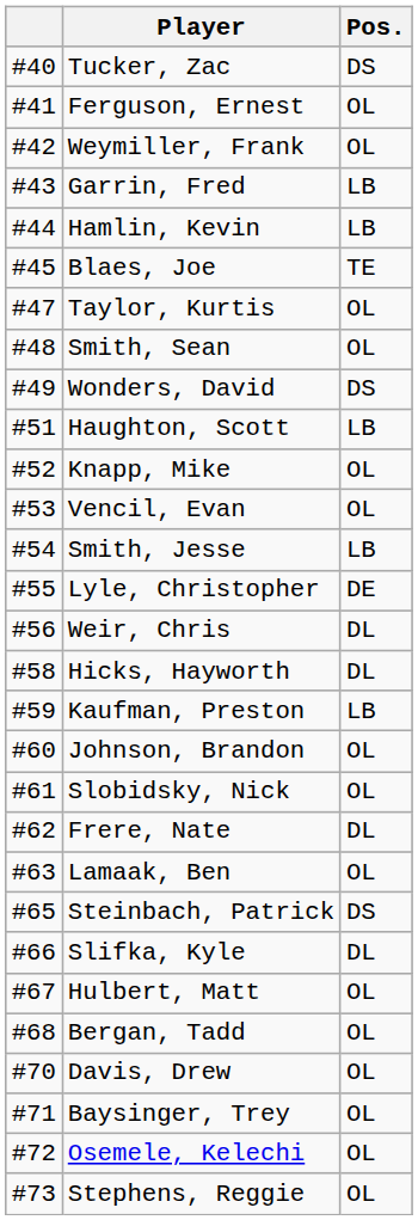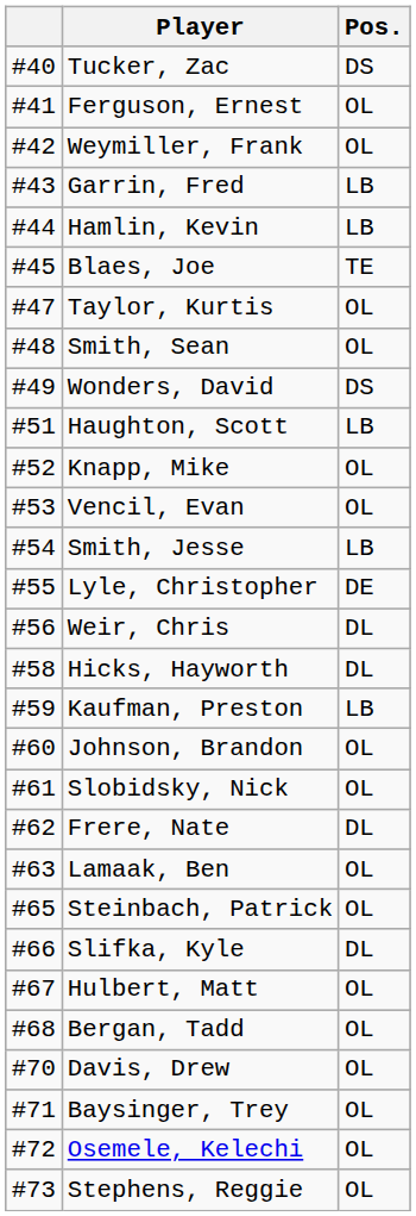Steinbach, Patrick | Pos.: DS -> OL
